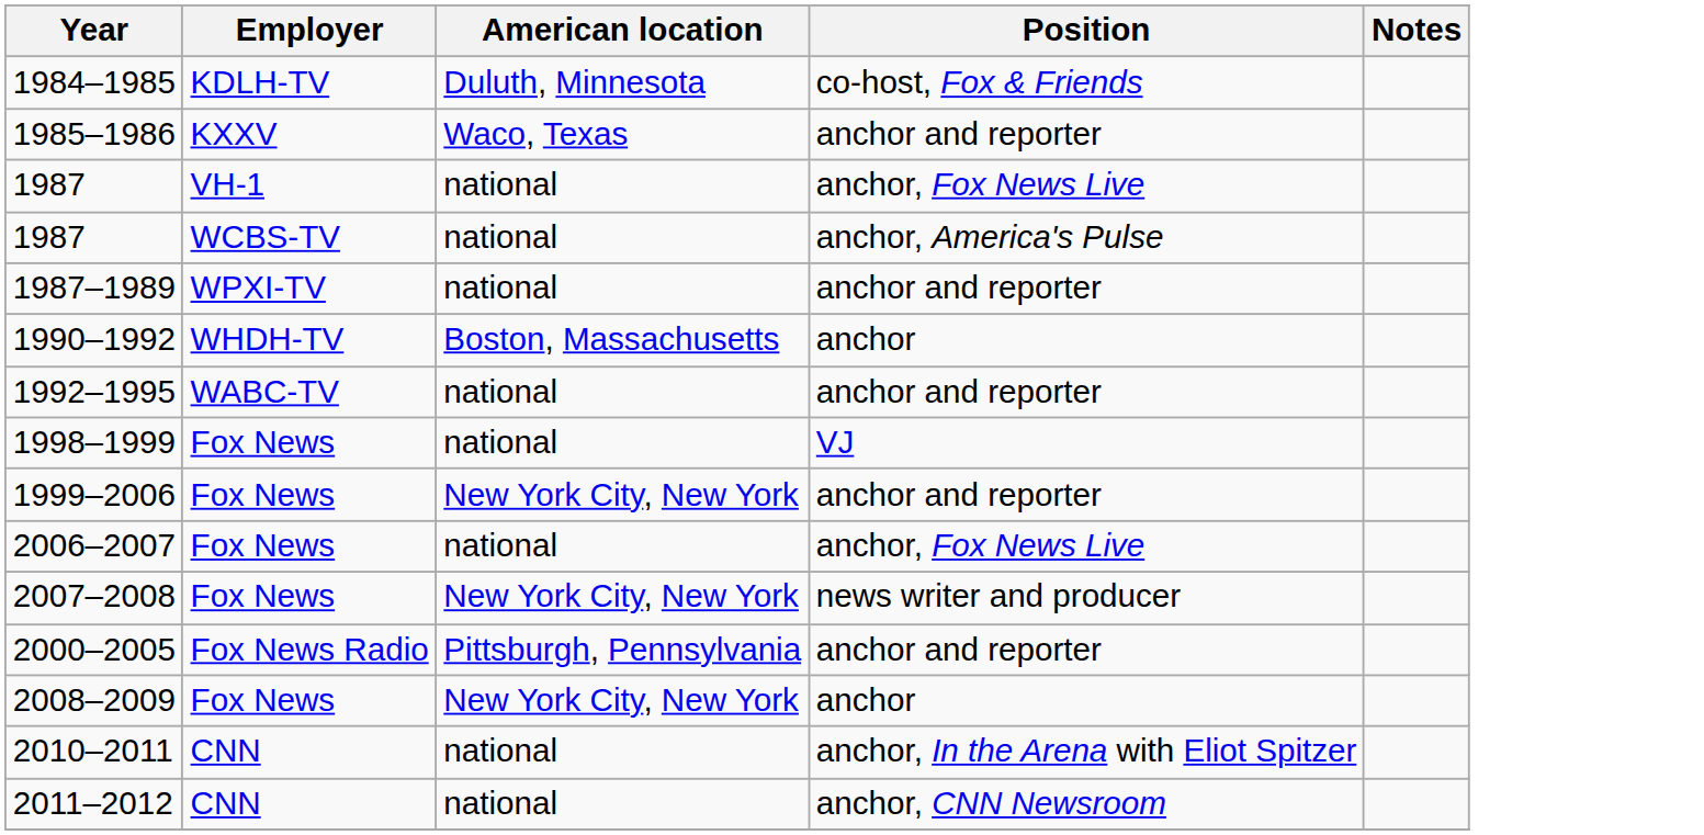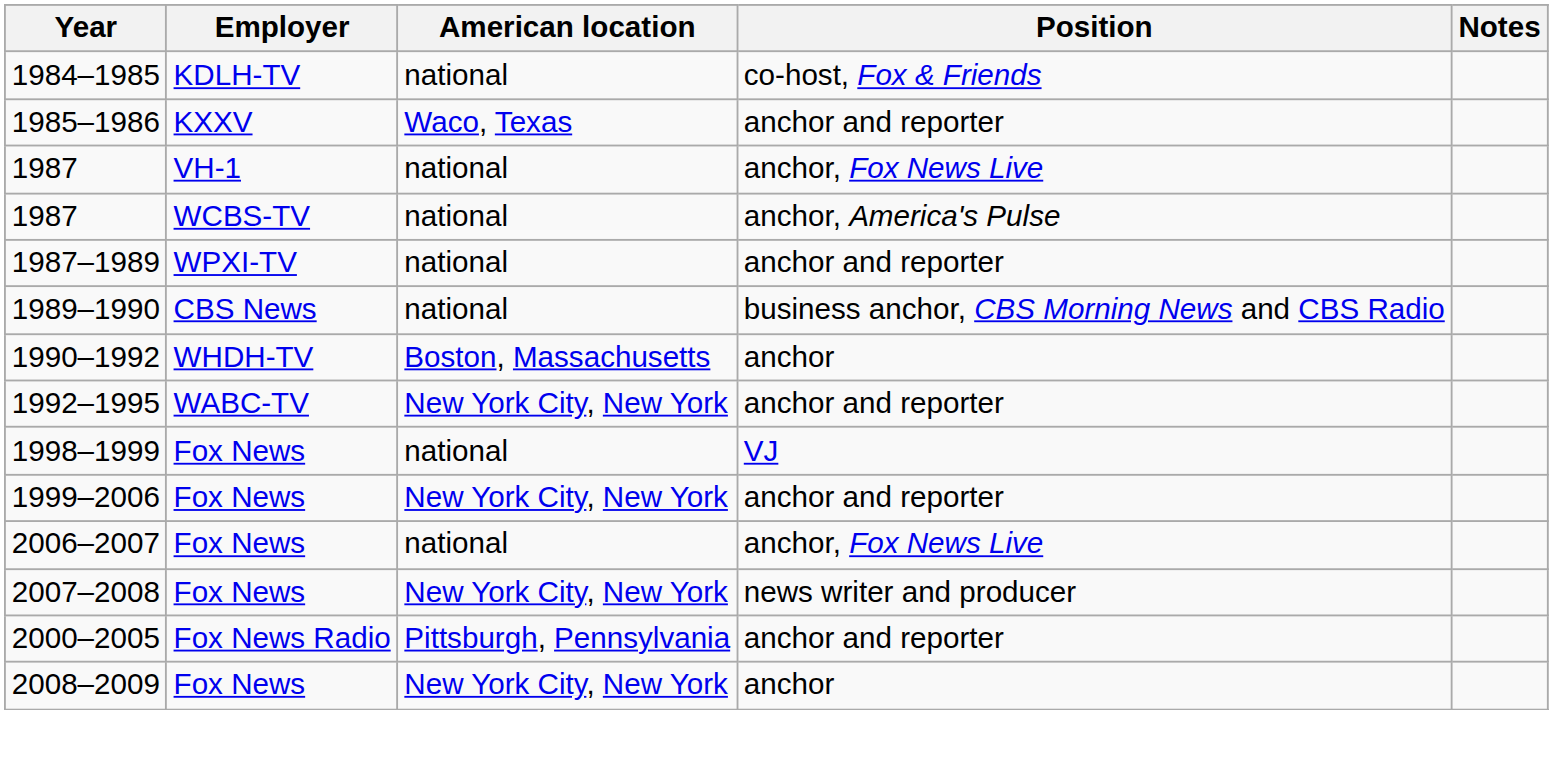1984–1985 | American location: Duluth, Minnesota -> national
+ row: 1989–1990 | CBS News | national | business anchor, CBS Morning News and CBS Radio
1992–1995 | American location: national -> New York City, New York
- row: 2010–2011 | CNN | national | anchor, In the Arena with Eliot Spitzer
- row: 2011–2012 | CNN | national | anchor, CNN Newsroom
